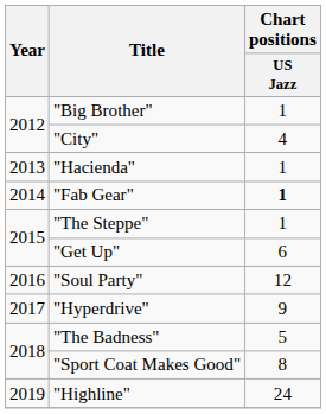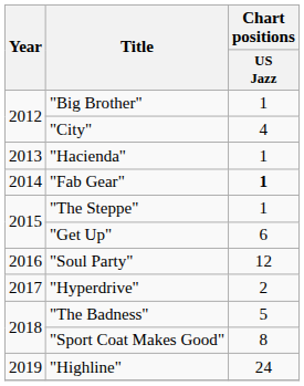"Hyperdrive" | Chart positions / US Jazz: 9 -> 2
